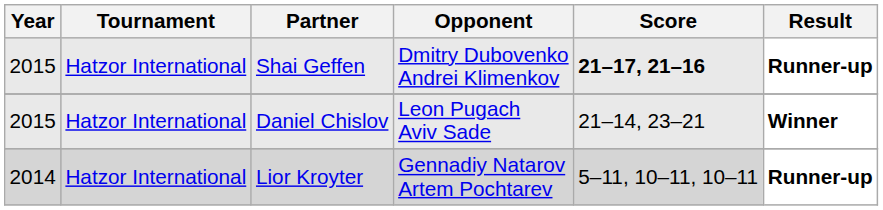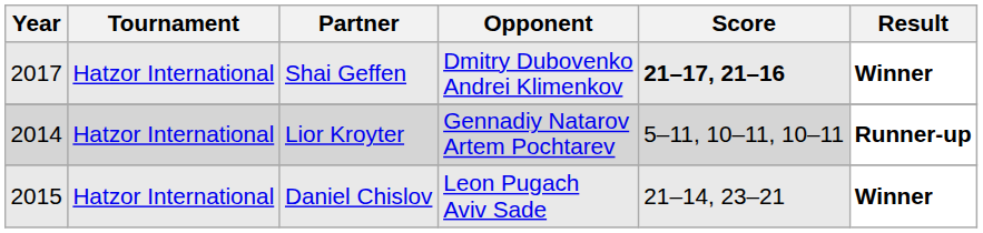Shai Geffen | Year: 2015 -> 2017
Shai Geffen | Result: Runner-up -> Winner
rows swapped: Daniel Chislov <-> Lior Kroyter
